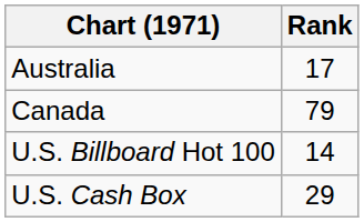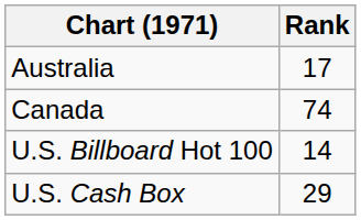Canada | Rank: 79 -> 74
